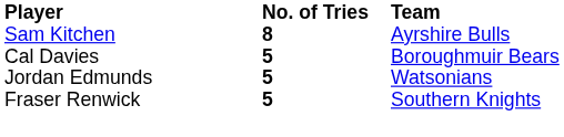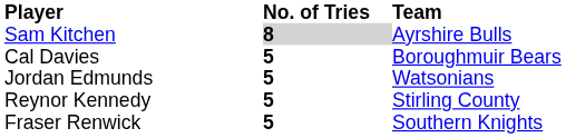Sam Kitchen | No. of Tries: no background -> lightgrey background
+ row: Reynor Kennedy | 5 | Stirling County
